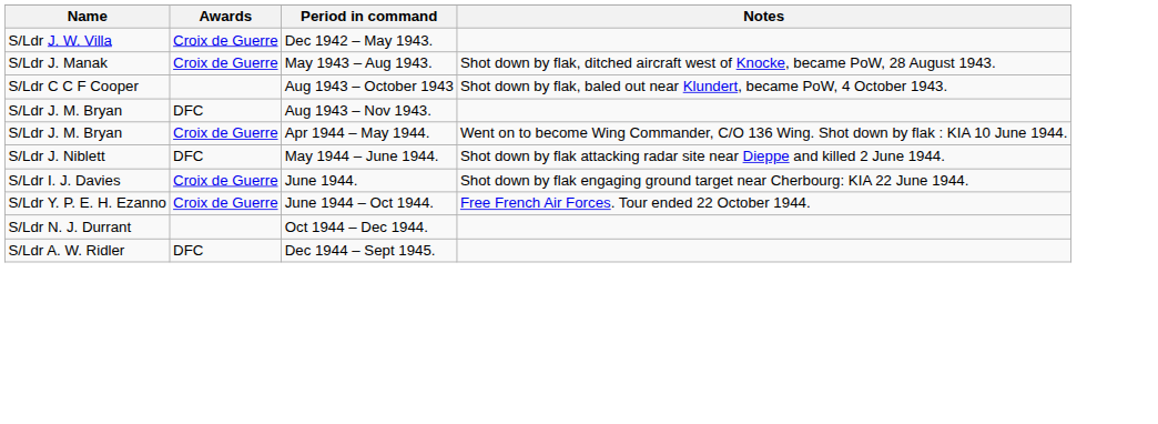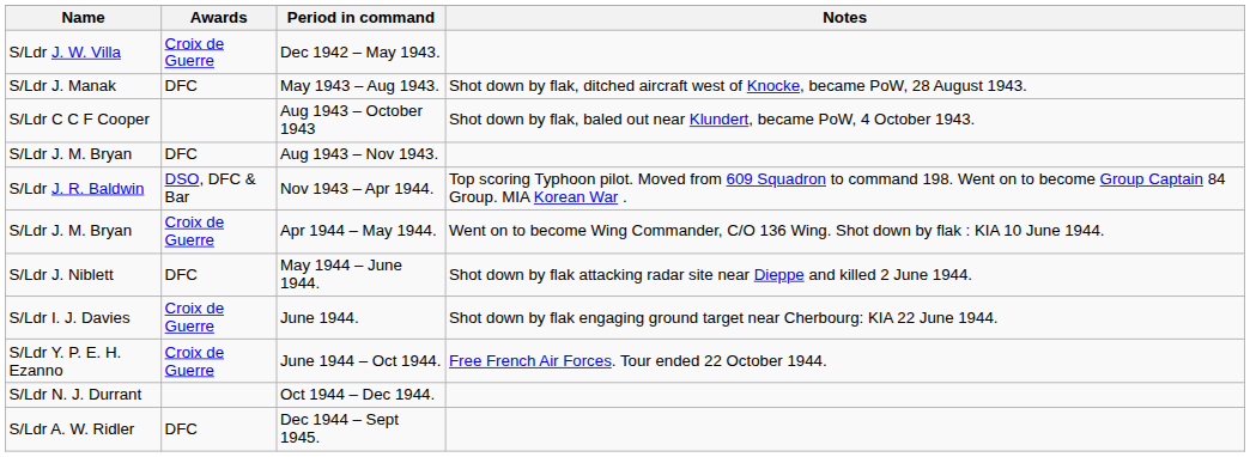May 1943 – Aug 1943. | Awards: Croix de Guerre -> DFC
+ row: S/Ldr J. R. Baldwin | DSO, DFC & Bar | Nov 1943 – Apr 1944. | Top scoring Typhoon pilot. Moved from 609 Squadron to command 198. Went on to become Group Captain 84 Group. MIA Korean War .
